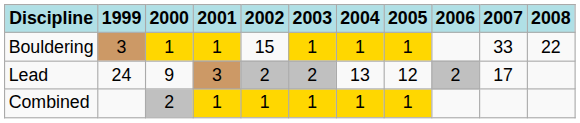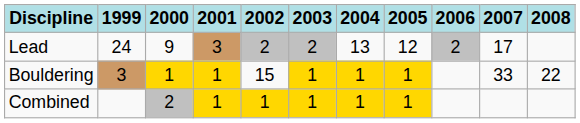rows swapped: Lead <-> Bouldering
